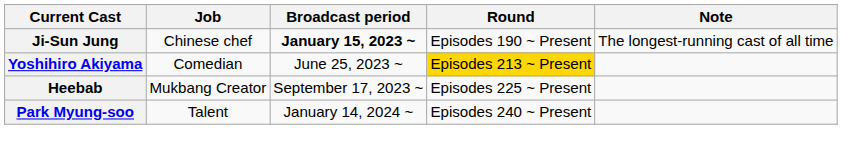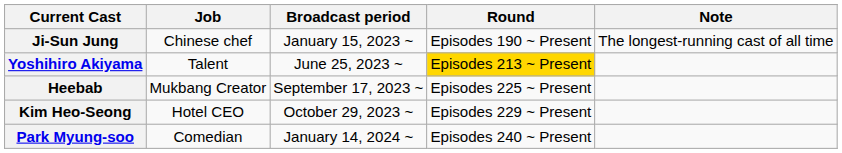Ji-Sun Jung | Broadcast period: bold -> normal
Yoshihiro Akiyama | Job: Comedian -> Talent
+ row: Kim Heo-Seong | Hotel CEO | October 29, 2023 ~ | Episodes 229 ~ Present
Park Myung-soo | Job: Talent -> Comedian
